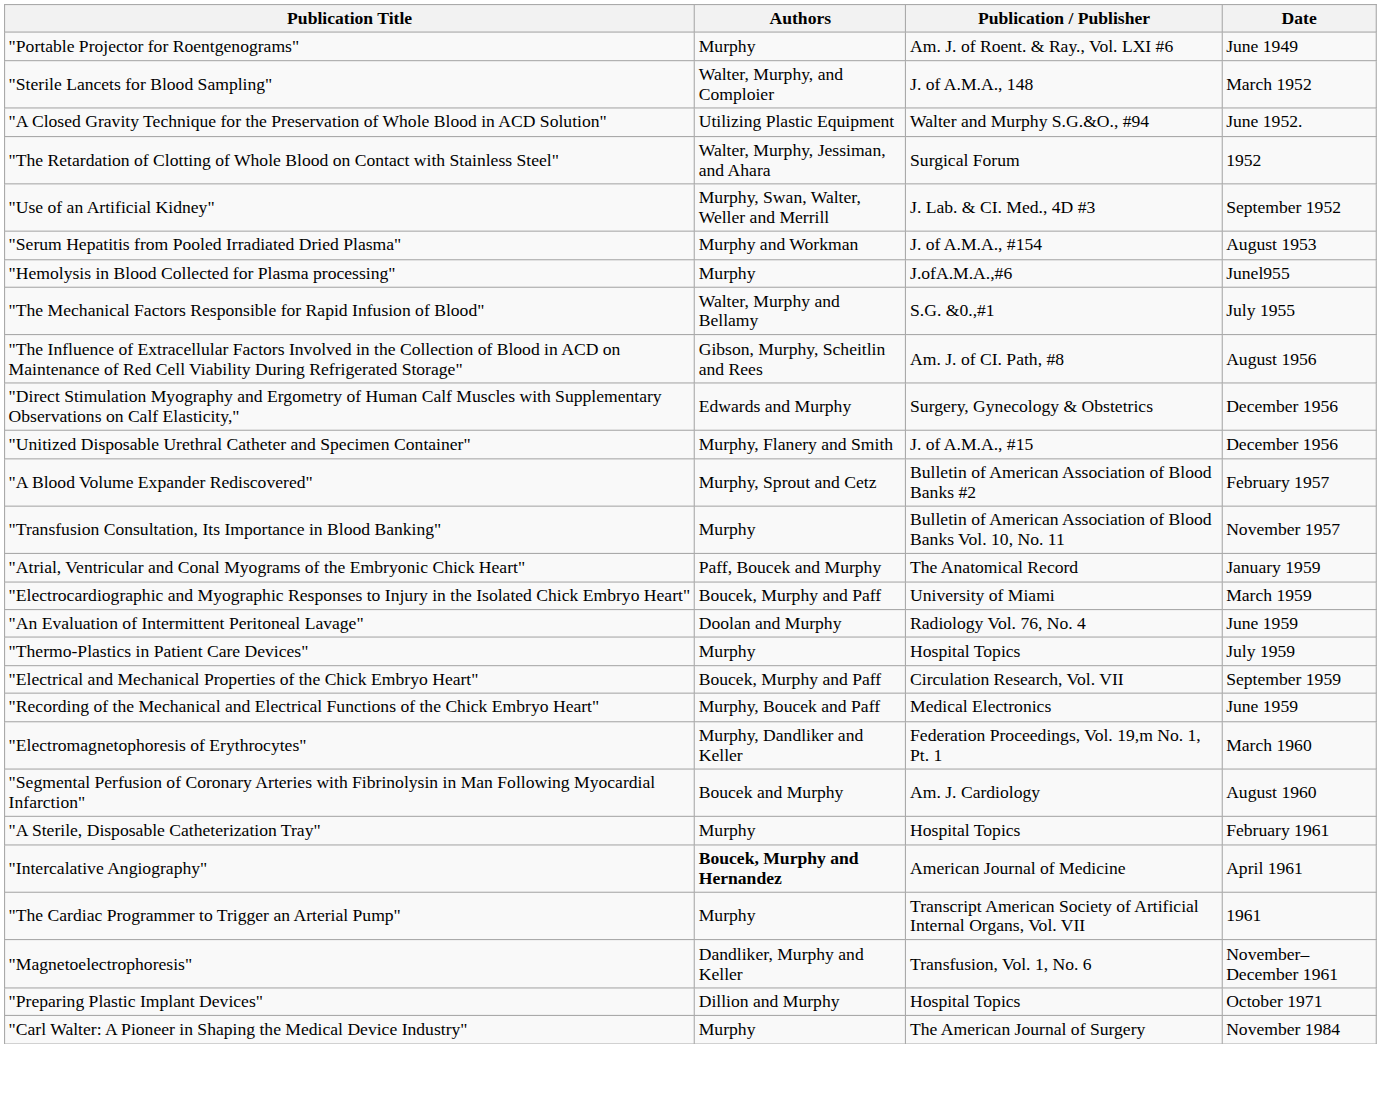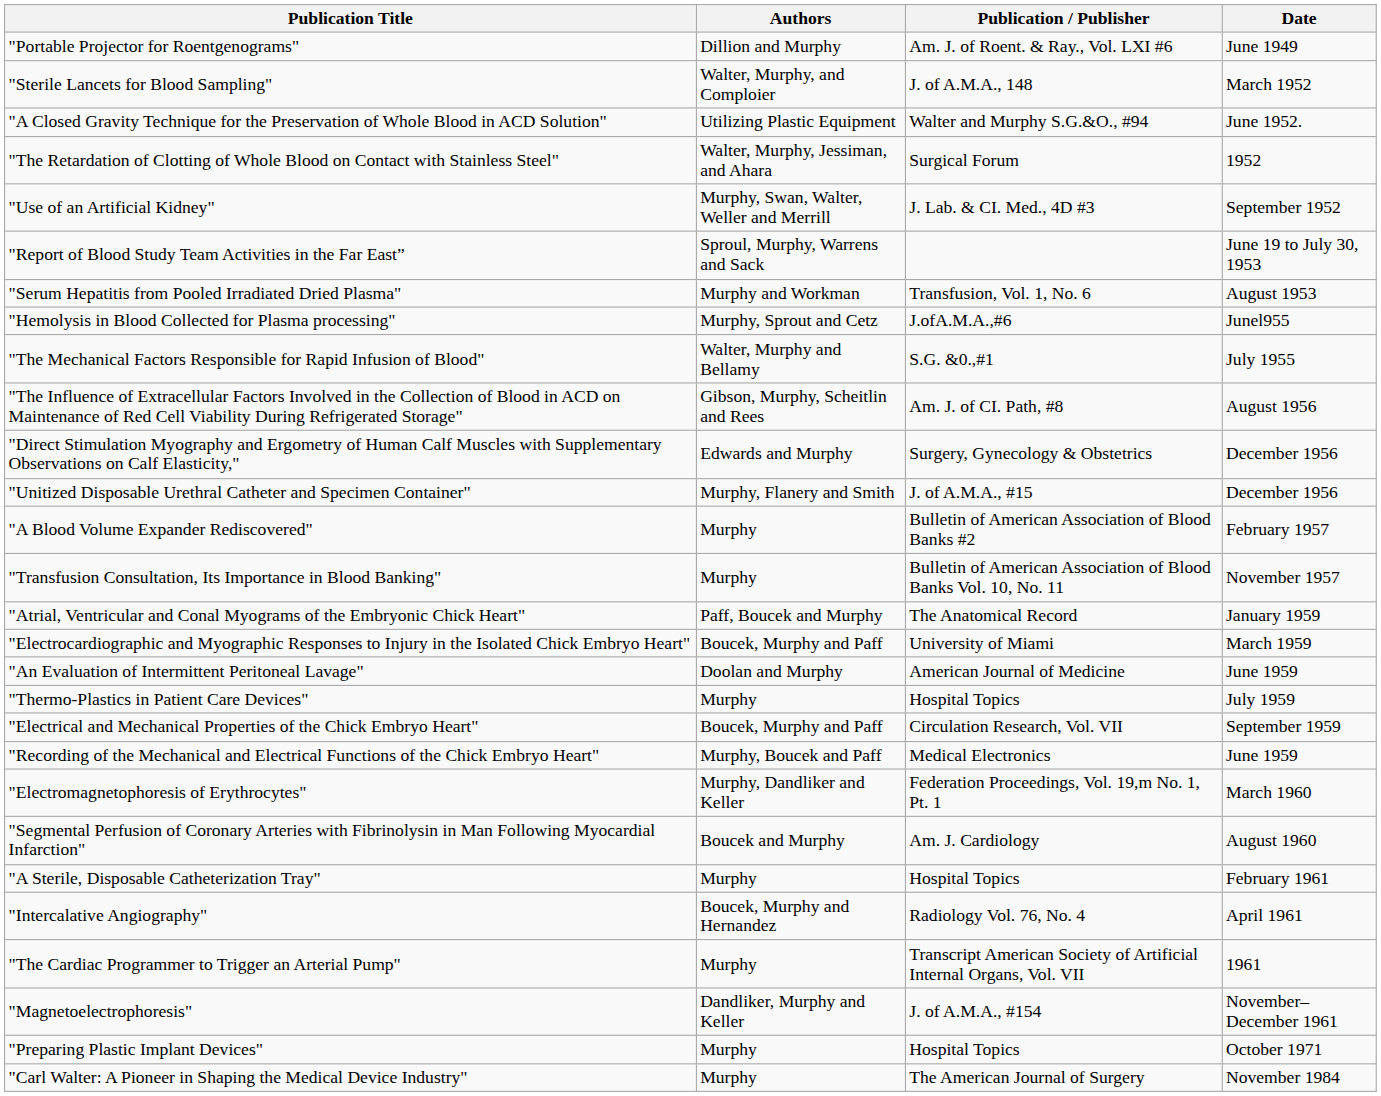"Portable Projector for Roentgenograms" | Authors: Murphy -> Dillion and Murphy
+ row: "Report of Blood Study Team Activities in the Far East” | Sproul, Murphy, Warrens and Sack | June 19 to July 30, 1953
"Serum Hepatitis from Pooled Irradiated Dried Plasma" | Publication / Publisher: J. of A.M.A., #154 -> Transfusion, Vol. 1, No. 6
"Hemolysis in Blood Collected for Plasma processing" | Authors: Murphy -> Murphy, Sprout and Cetz
"A Blood Volume Expander Rediscovered" | Authors: Murphy, Sprout and Cetz -> Murphy
"An Evaluation of Intermittent Peritoneal Lavage" | Publication / Publisher: Radiology Vol. 76, No. 4 -> American Journal of Medicine
"Intercalative Angiography" | Authors: bold -> normal
"Intercalative Angiography" | Publication / Publisher: American Journal of Medicine -> Radiology Vol. 76, No. 4
"Magnetoelectrophoresis" | Publication / Publisher: Transfusion, Vol. 1, No. 6 -> J. of A.M.A., #154
"Preparing Plastic Implant Devices" | Authors: Dillion and Murphy -> Murphy
